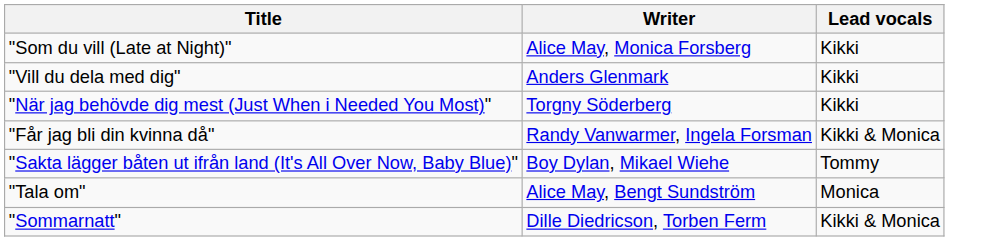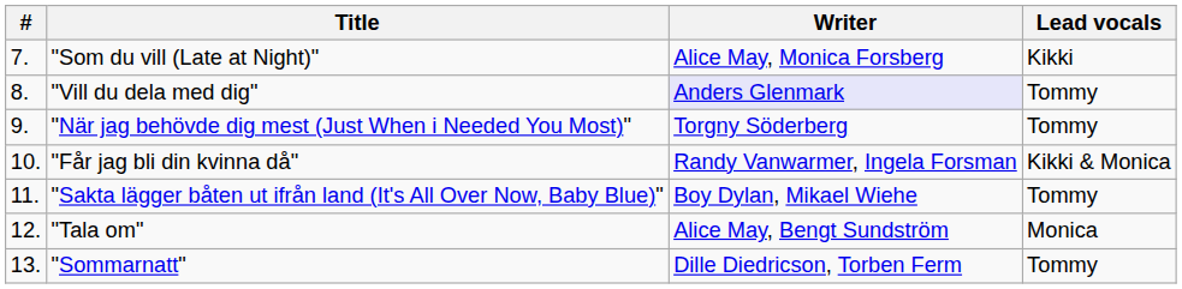+ column: # | 7. | 8. | 9. | 10. | 11. | 12. | 13.
"Vill du dela med dig" | Writer: no background -> lavender background
"Vill du dela med dig" | Lead vocals: Kikki -> Tommy
"När jag behövde dig mest (Just When i Needed You Most)" | Lead vocals: Kikki -> Tommy
"Sommarnatt" | Lead vocals: Kikki & Monica -> Tommy
